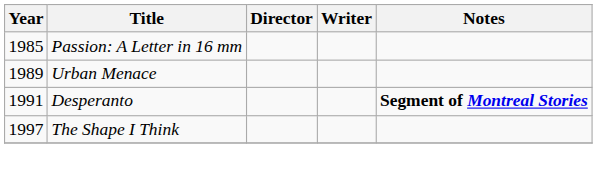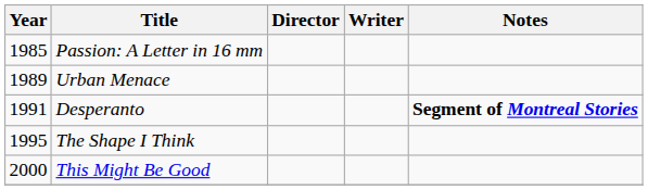The Shape I Think | Year: 1997 -> 1995
+ row: 2000 | This Might Be Good
